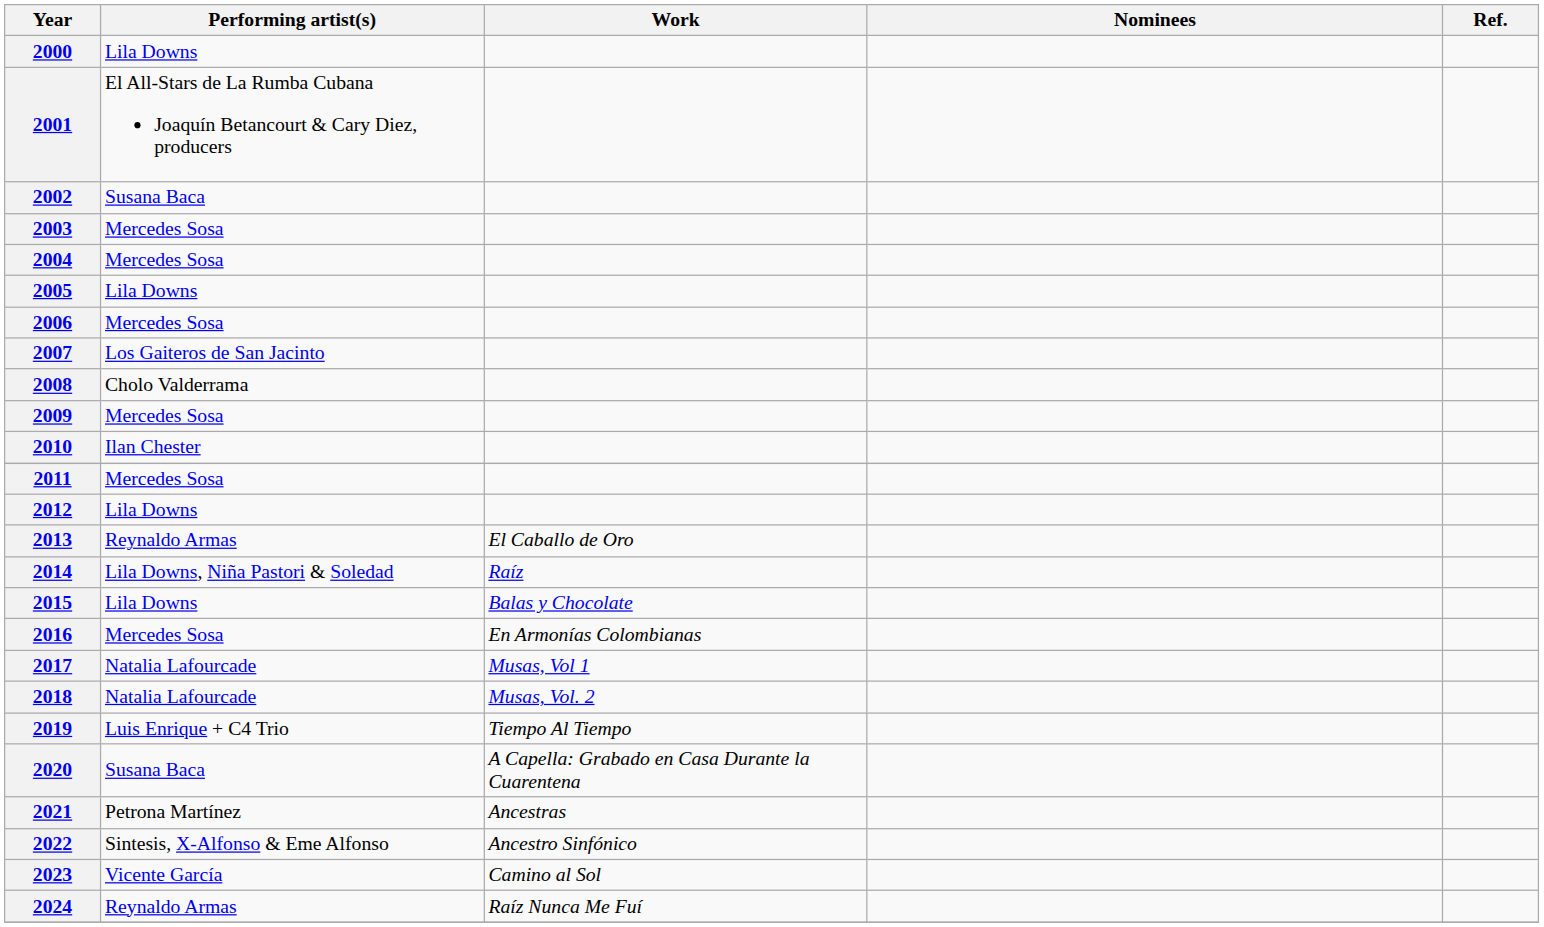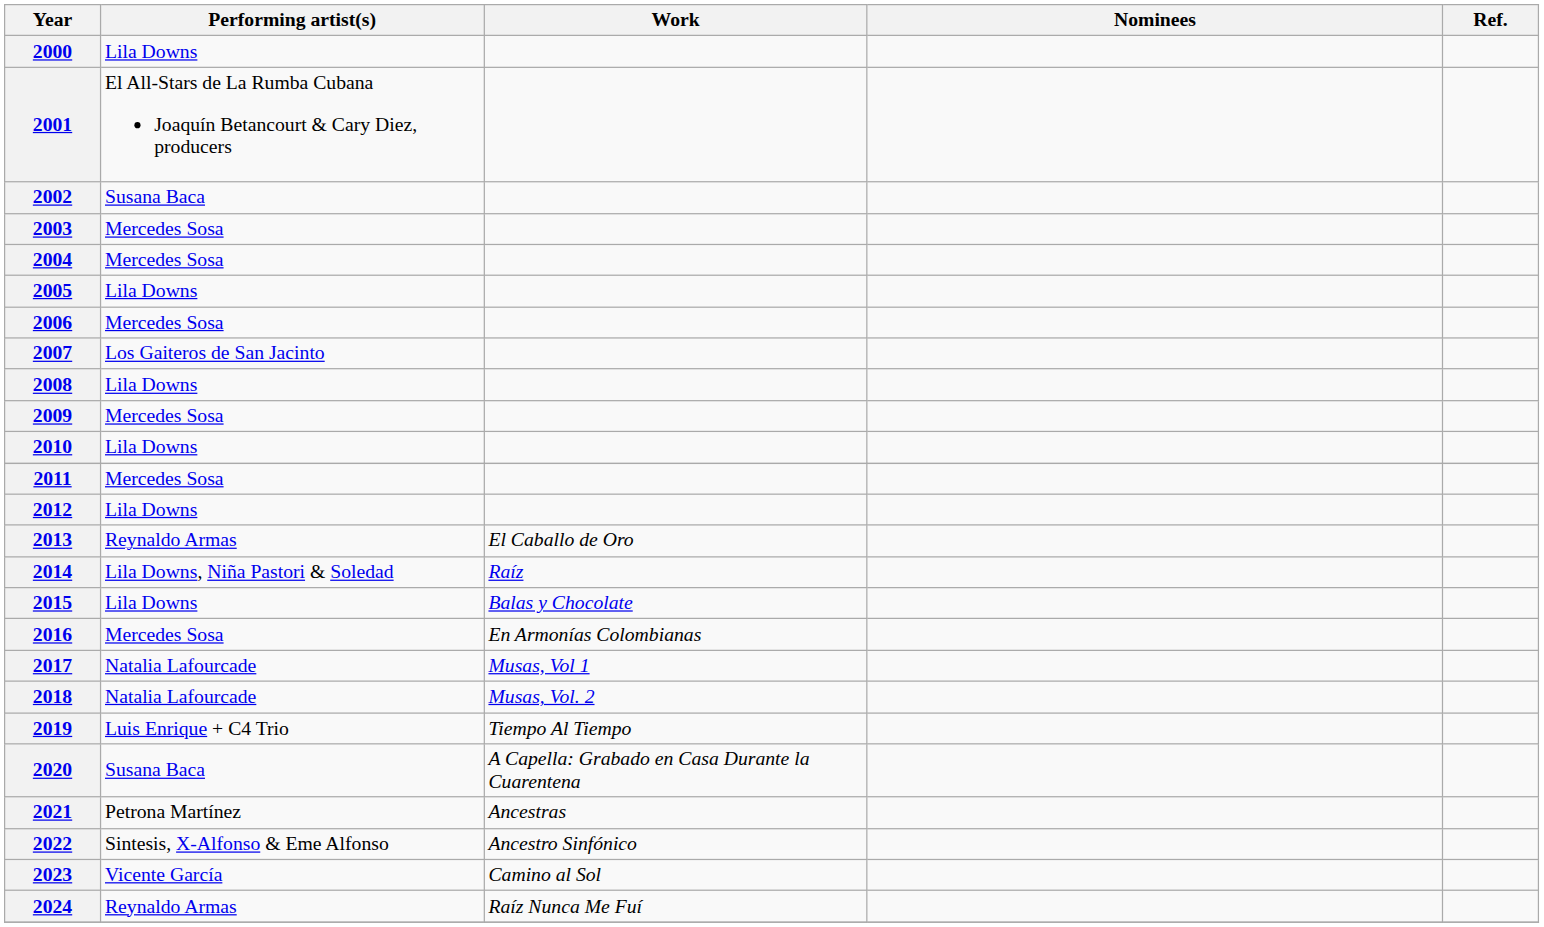2008 | Performing artist(s): Cholo Valderrama -> Lila Downs
2010 | Performing artist(s): Ilan Chester -> Lila Downs
